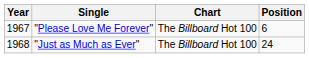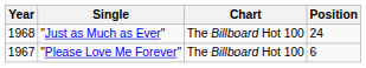rows swapped: "Please Love Me Forever" <-> "Just as Much as Ever"
